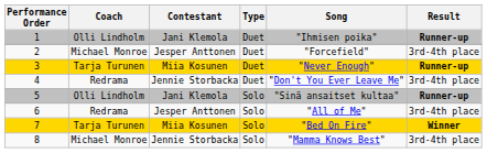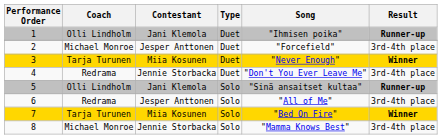3 | Result: Runner-up -> Winner
